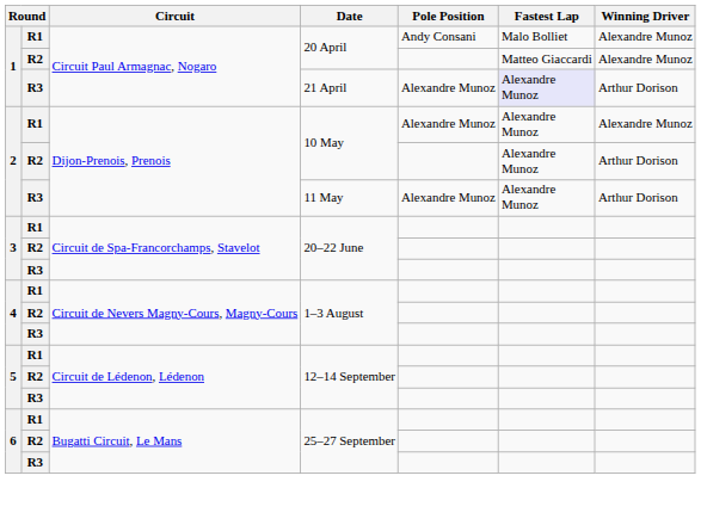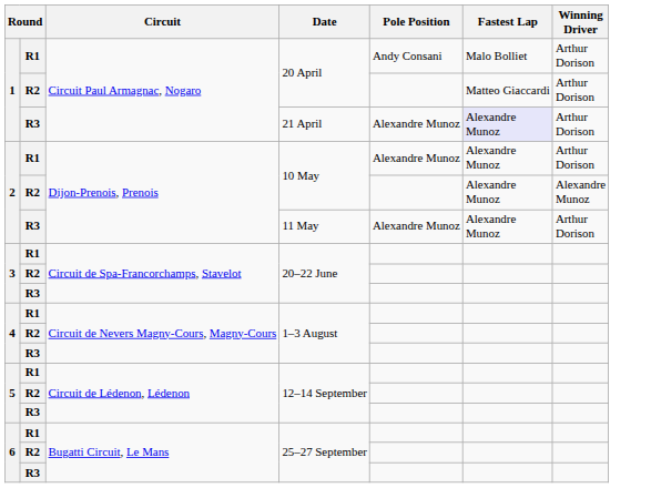R1 / 20 April | Winning Driver: Alexandre Munoz -> Arthur Dorison
R2 / 20 April | Winning Driver: Alexandre Munoz -> Arthur Dorison
R1 / 10 May | Winning Driver: Alexandre Munoz -> Arthur Dorison
R2 / 10 May | Winning Driver: Arthur Dorison -> Alexandre Munoz
